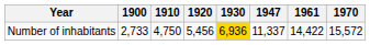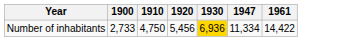- column: 1970 | 15,572
Number of inhabitants | 1947: 11,337 -> 11,334
